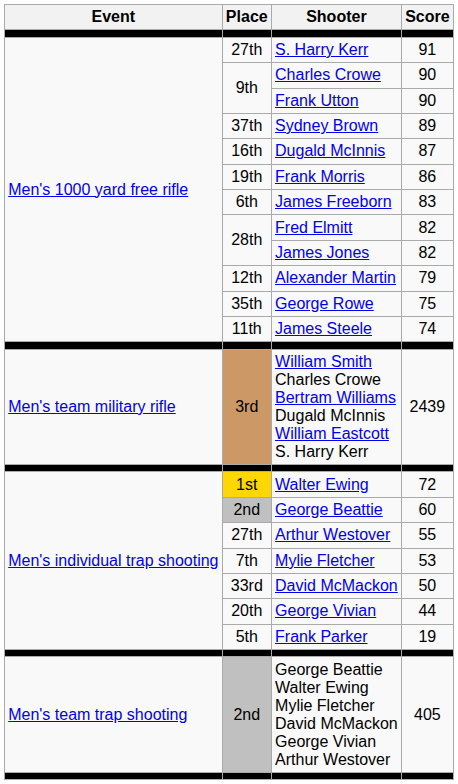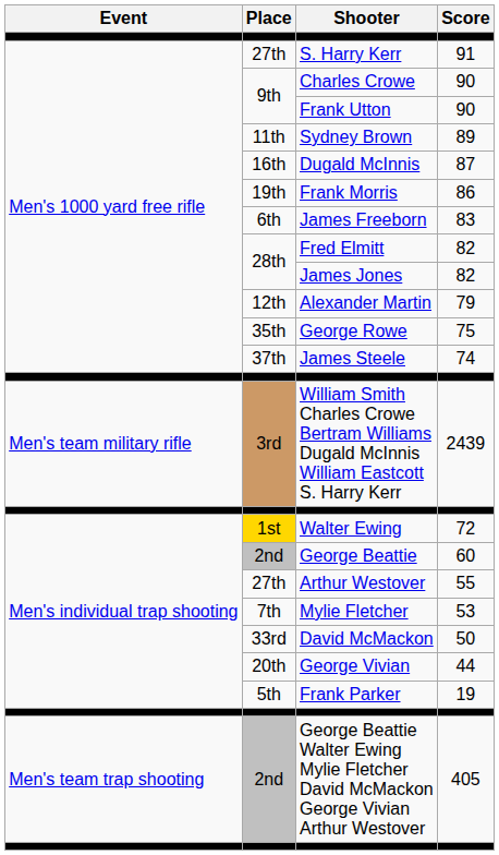Sydney Brown | Place: 37th -> 11th
James Steele | Place: 11th -> 37th
